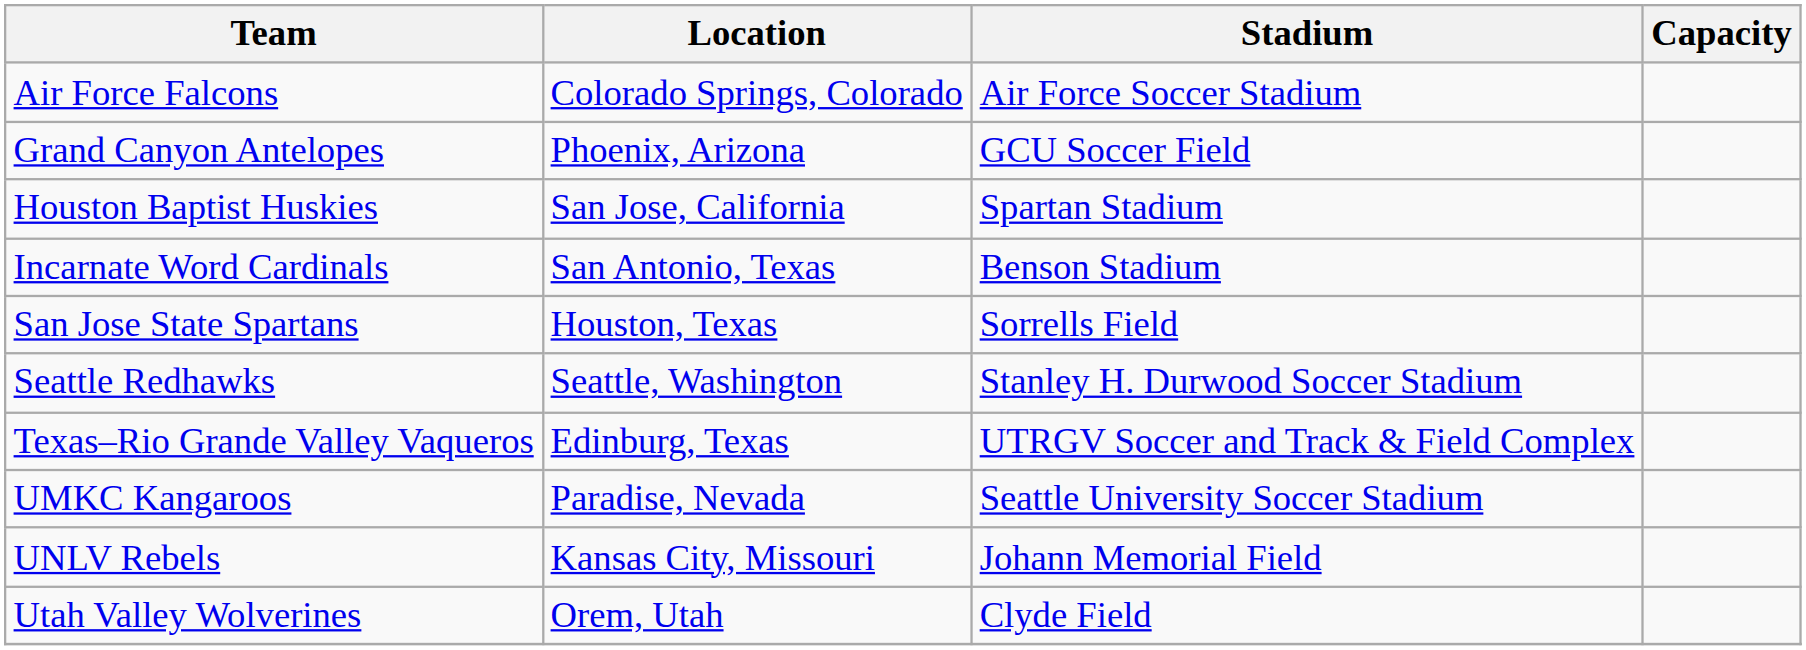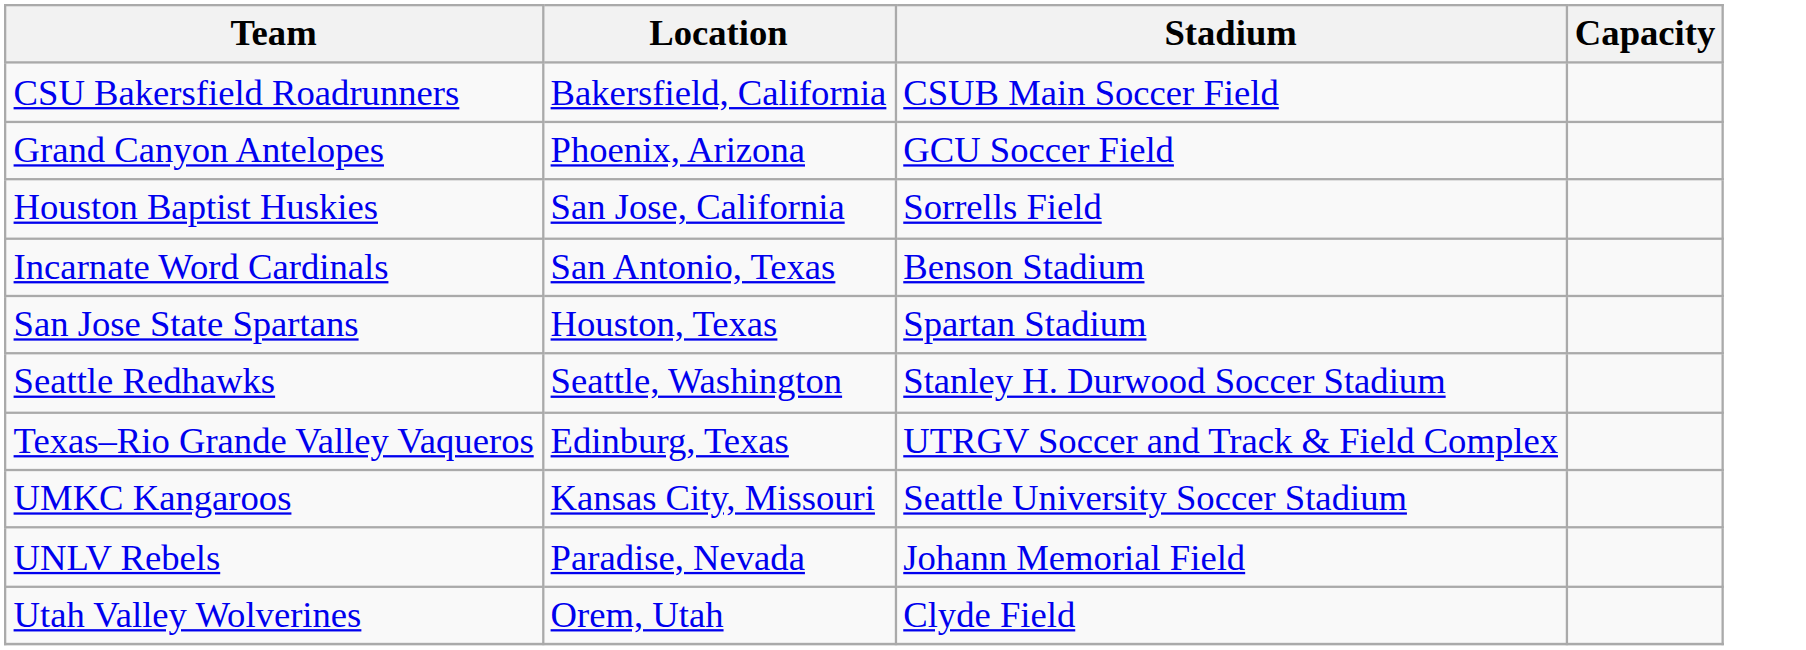- row: Air Force Falcons | Colorado Springs, Colorado | Air Force Soccer Stadium
+ row: CSU Bakersfield Roadrunners | Bakersfield, California | CSUB Main Soccer Field
Houston Baptist Huskies | Stadium: Spartan Stadium -> Sorrells Field
San Jose State Spartans | Stadium: Sorrells Field -> Spartan Stadium
UMKC Kangaroos | Location: Paradise, Nevada -> Kansas City, Missouri
UNLV Rebels | Location: Kansas City, Missouri -> Paradise, Nevada
